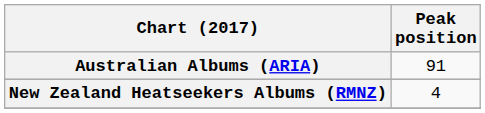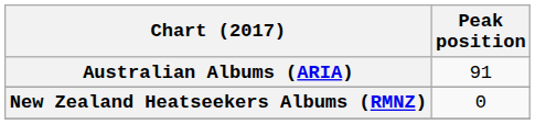New Zealand Heatseekers Albums (RMNZ) | Peak position: 4 -> 0
